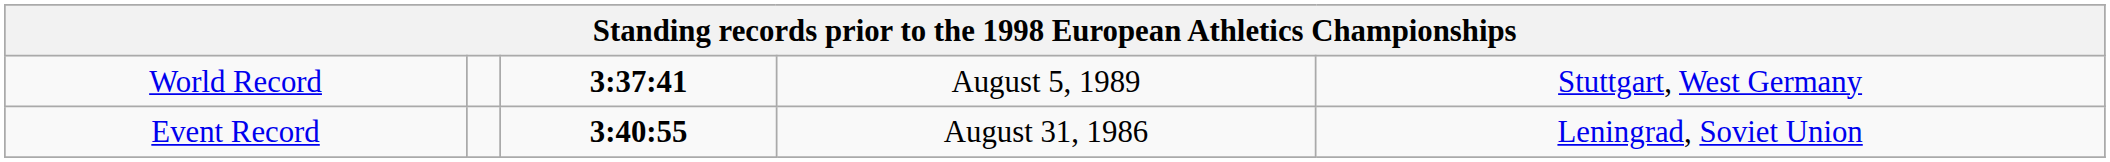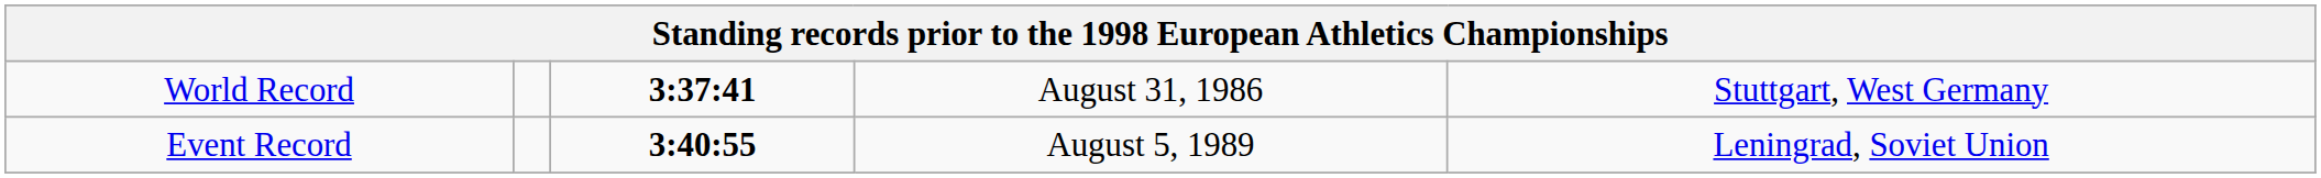World Record | column 4: August 5, 1989 -> August 31, 1986
Event Record | column 4: August 31, 1986 -> August 5, 1989
